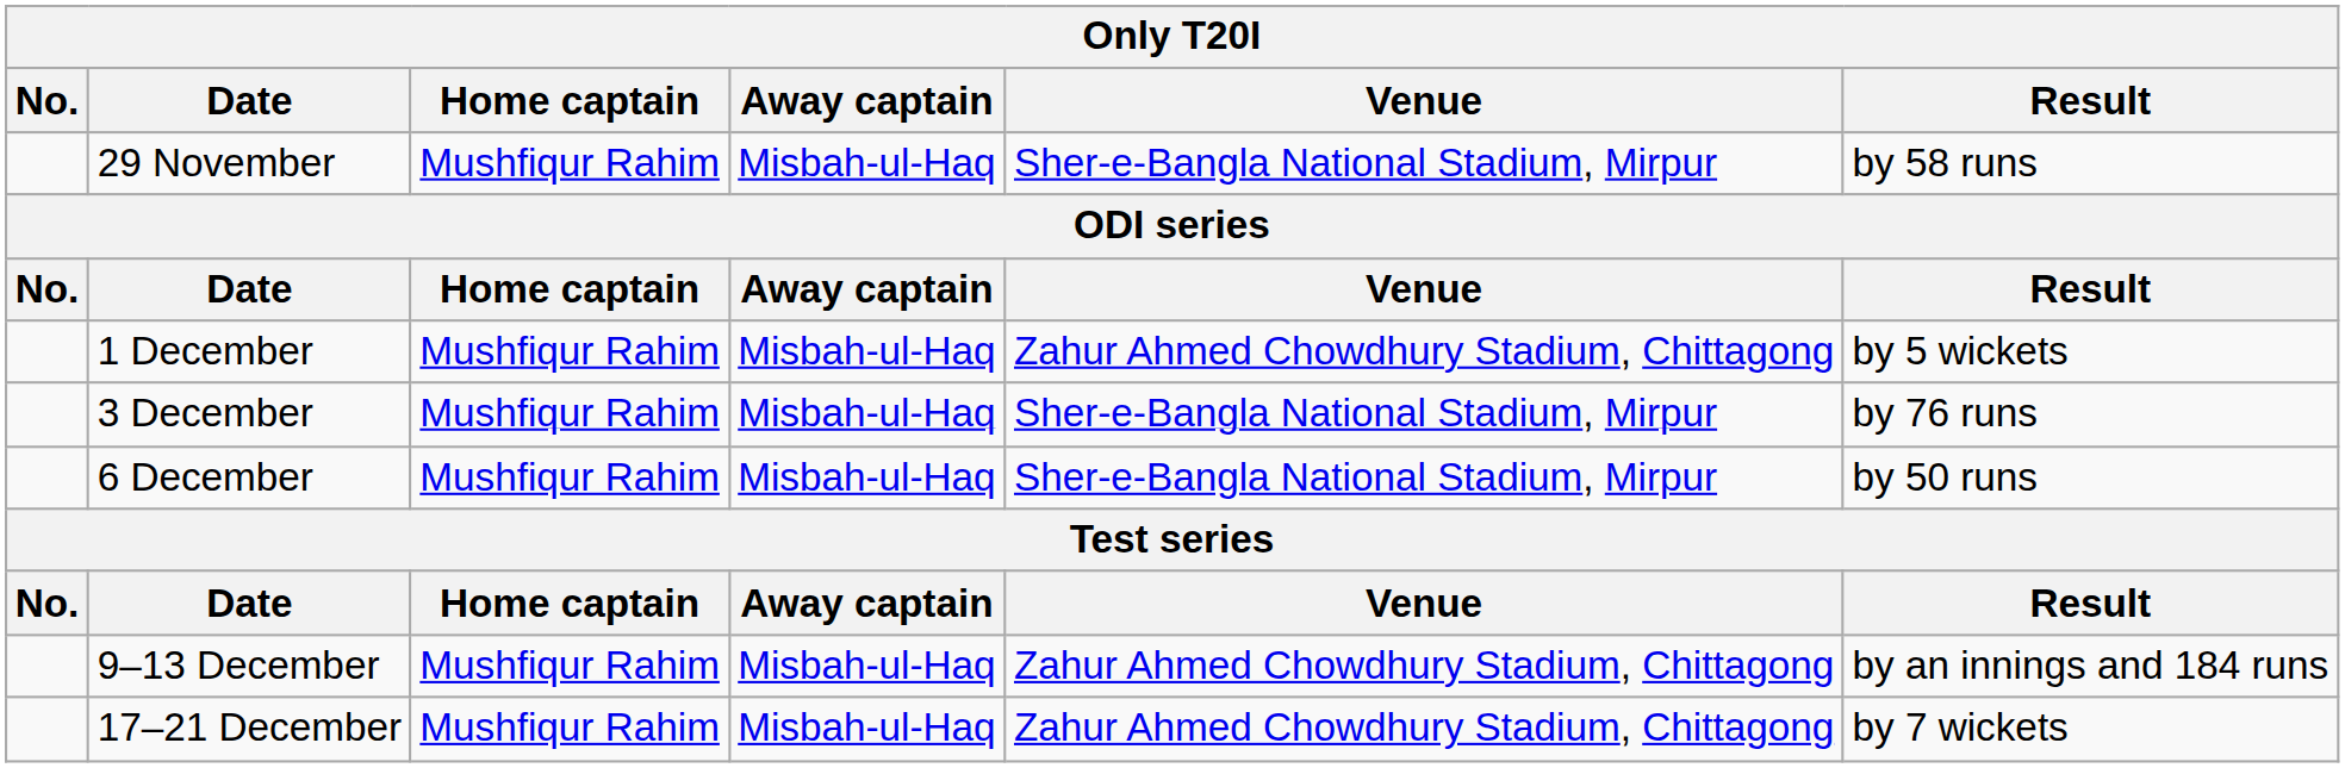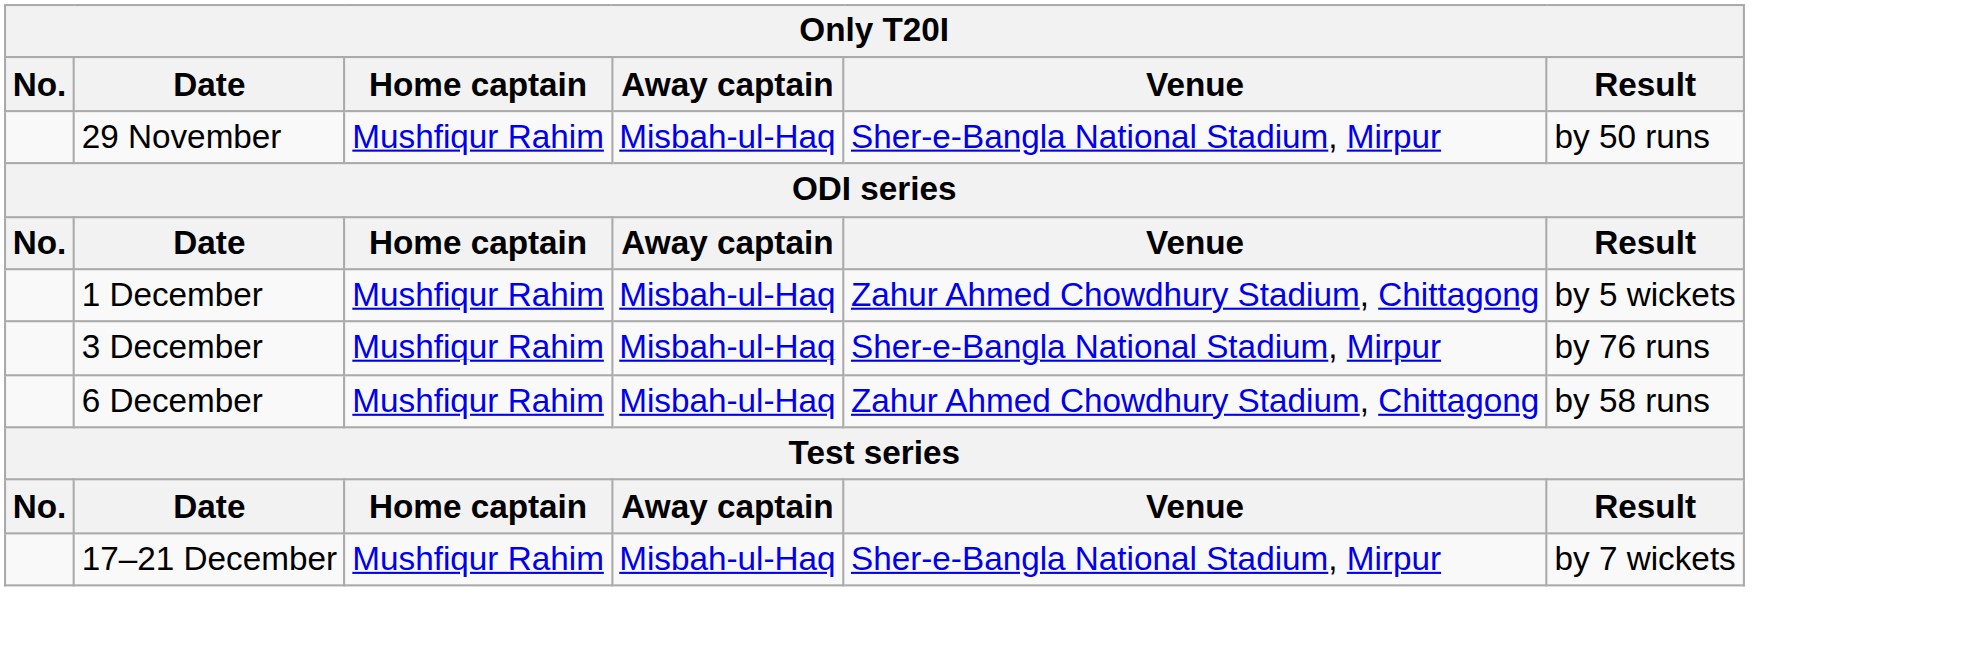29 November | Result: by 58 runs -> by 50 runs
6 December | Venue: Sher-e-Bangla National Stadium, Mirpur -> Zahur Ahmed Chowdhury Stadium, Chittagong
6 December | Result: by 50 runs -> by 58 runs
- row: 9–13 December | Mushfiqur Rahim | Misbah-ul-Haq | Zahur Ahmed Chowdhury Stadium, Chittagong | by an innings and 184 runs
17–21 December | Venue: Zahur Ahmed Chowdhury Stadium, Chittagong -> Sher-e-Bangla National Stadium, Mirpur
